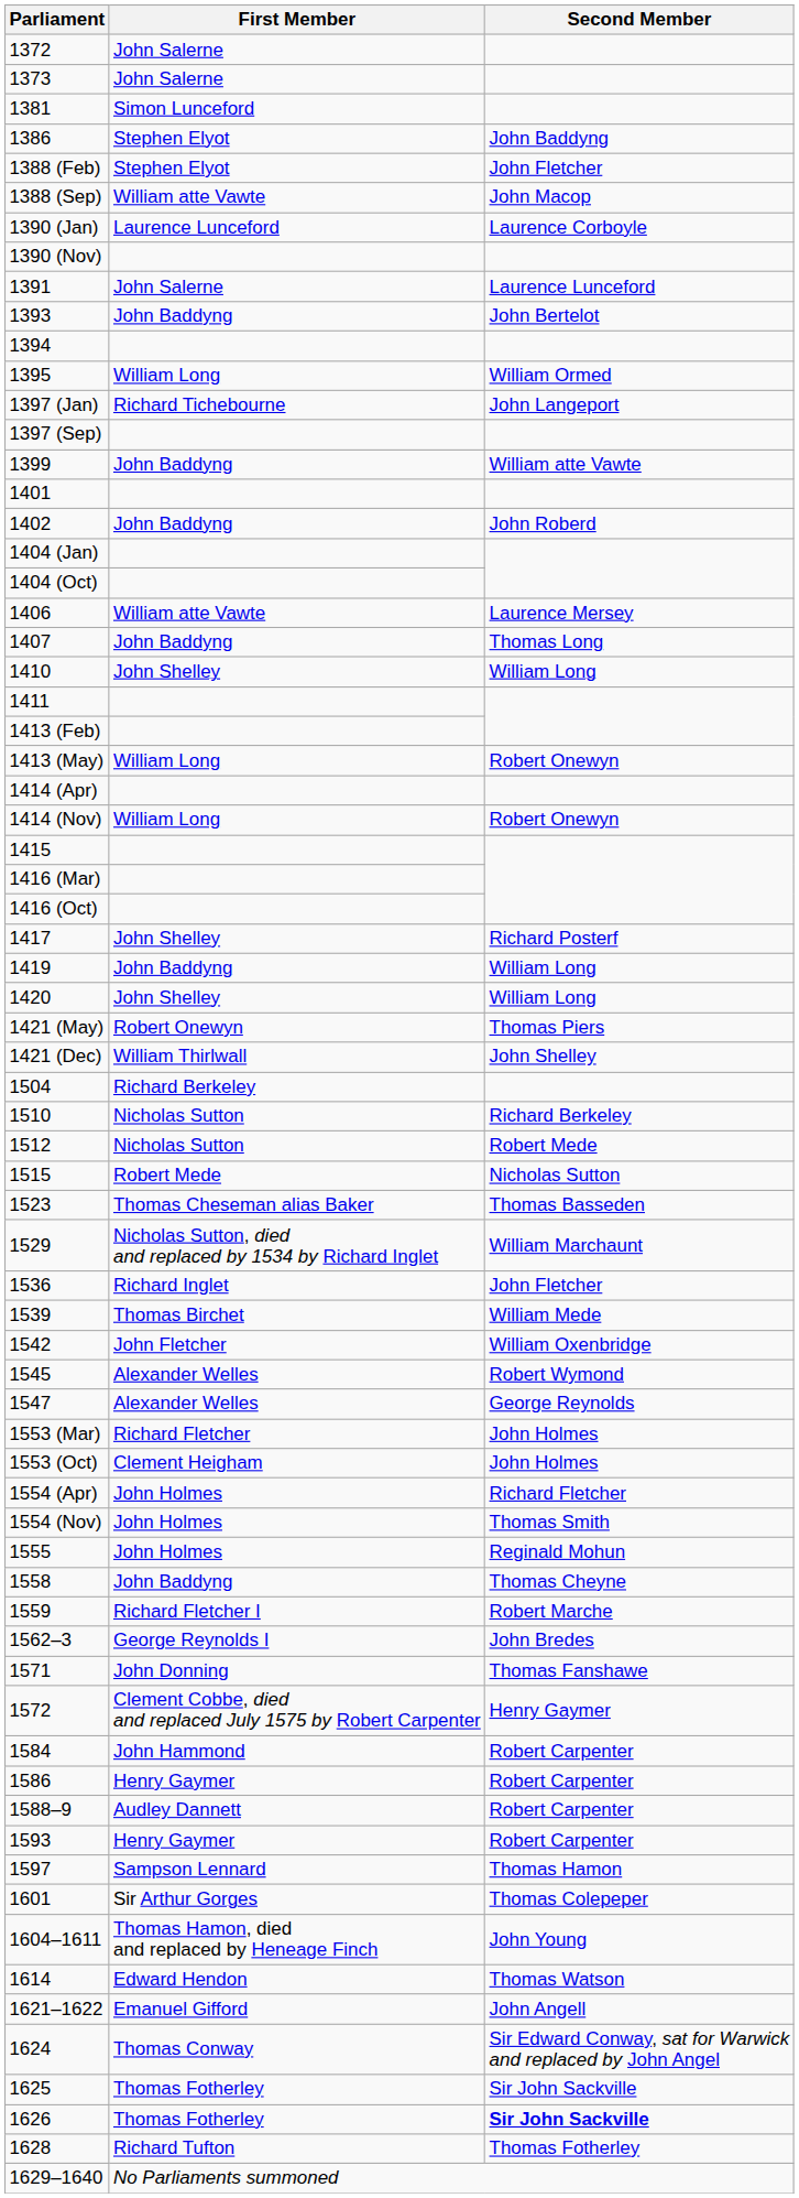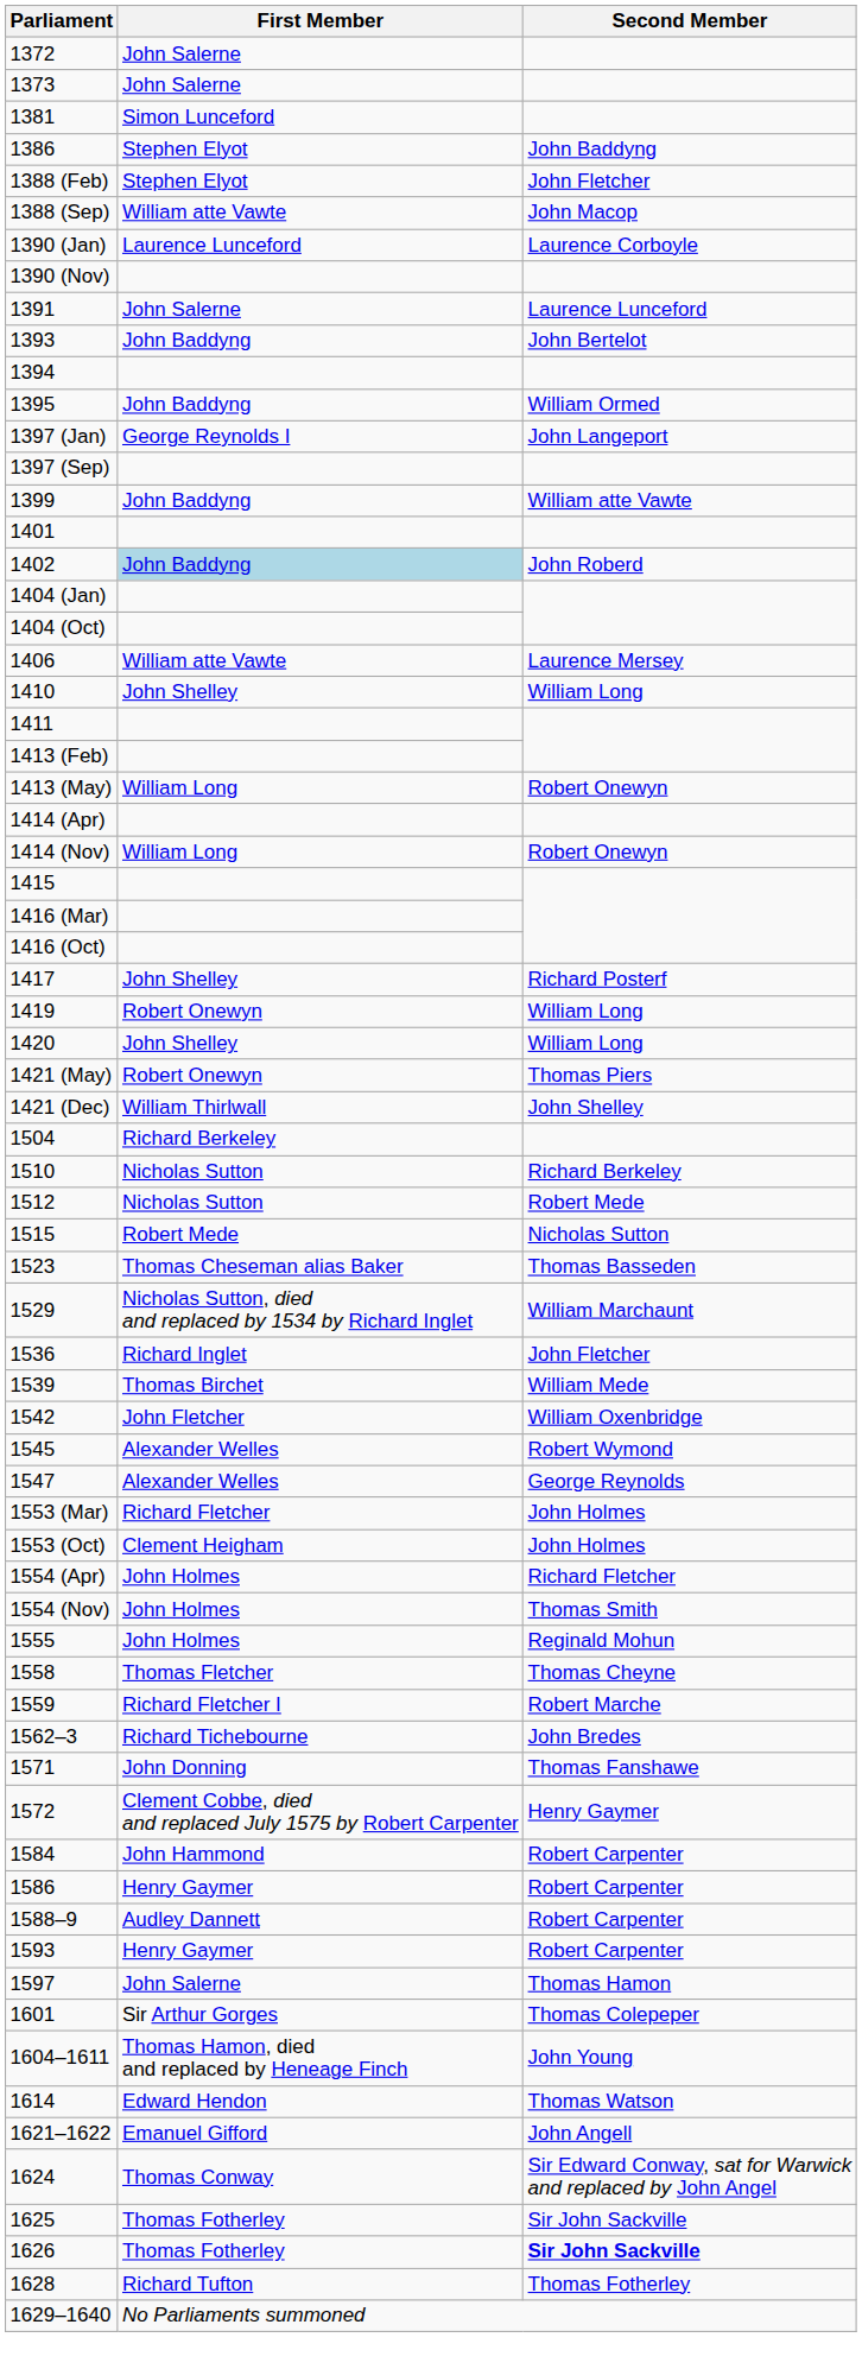1395 | First Member: William Long -> John Baddyng
1397 (Jan) | First Member: Richard Tichebourne -> George Reynolds I
1402 | First Member: no background -> lightblue background
- row: 1407 | John Baddyng | Thomas Long
1419 | First Member: John Baddyng -> Robert Onewyn
1558 | First Member: John Baddyng -> Thomas Fletcher
1562–3 | First Member: George Reynolds I -> Richard Tichebourne
1597 | First Member: Sampson Lennard -> John Salerne
